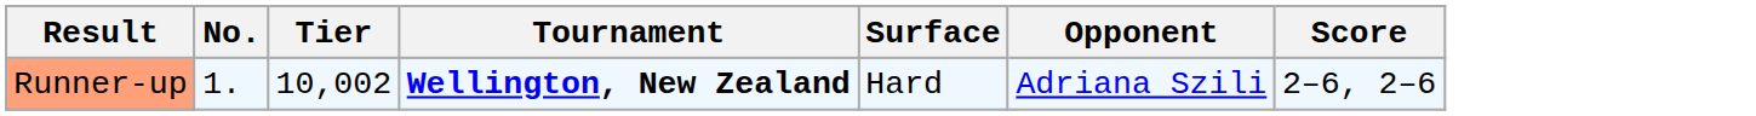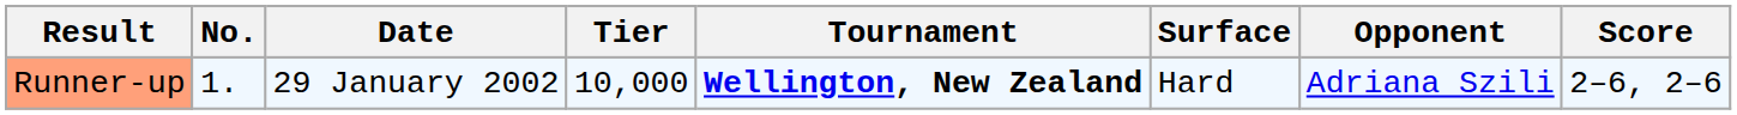+ column: Date | 29 January 2002
Runner-up | Tier: 10,002 -> 10,000
